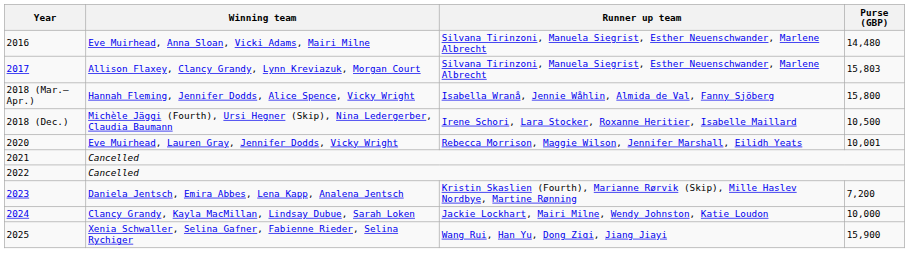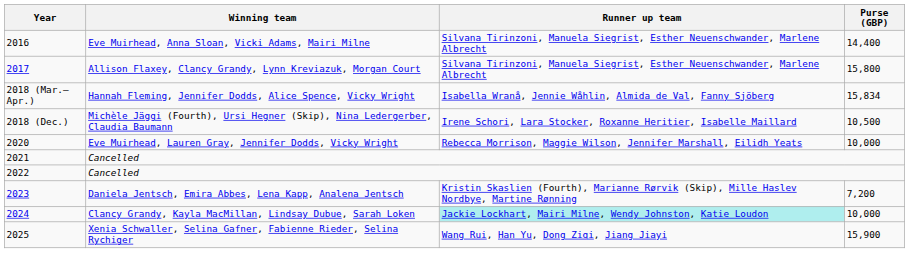Eve Muirhead, Anna Sloan, Vicki Adams, Mairi Milne | Purse (GBP): 14,480 -> 14,400
Allison Flaxey, Clancy Grandy, Lynn Kreviazuk, Morgan Court | Purse (GBP): 15,803 -> 15,800
Hannah Fleming, Jennifer Dodds, Alice Spence, Vicky Wright | Purse (GBP): 15,800 -> 15,834
Eve Muirhead, Lauren Gray, Jennifer Dodds, Vicky Wright | Purse (GBP): 10,001 -> 10,000
Clancy Grandy, Kayla MacMillan, Lindsay Dubue, Sarah Loken | Runner up team: no background -> paleturquoise background
